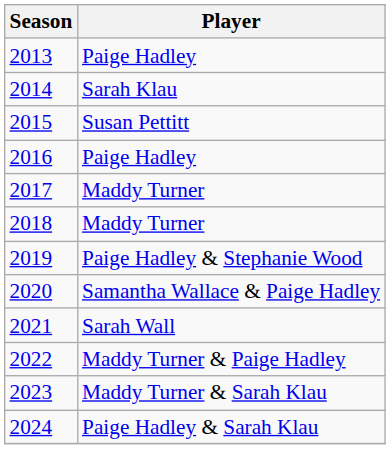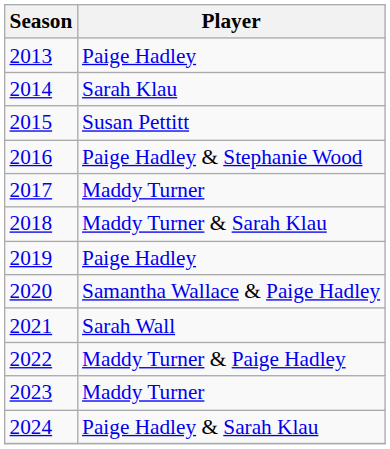2016 | Player: Paige Hadley -> Paige Hadley & Stephanie Wood
2018 | Player: Maddy Turner -> Maddy Turner & Sarah Klau
2019 | Player: Paige Hadley & Stephanie Wood -> Paige Hadley
2023 | Player: Maddy Turner & Sarah Klau -> Maddy Turner
